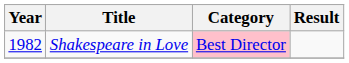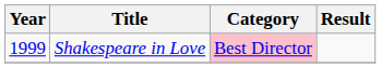Shakespeare in Love | Year: 1982 -> 1999
